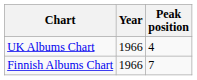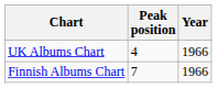columns swapped: Year <-> Peak position
